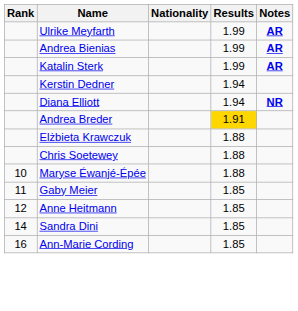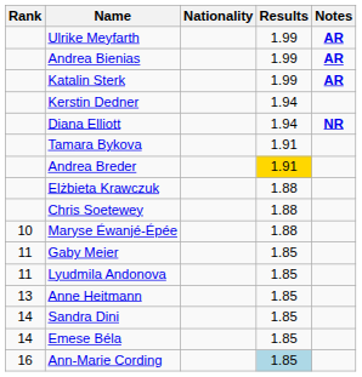+ row: Tamara Bykova | 1.91
+ row: 11 | Lyudmila Andonova | 1.85
Anne Heitmann | Rank: 12 -> 13
+ row: 14 | Emese Béla | 1.85
Ann-Marie Cording | Results: no background -> lightblue background
